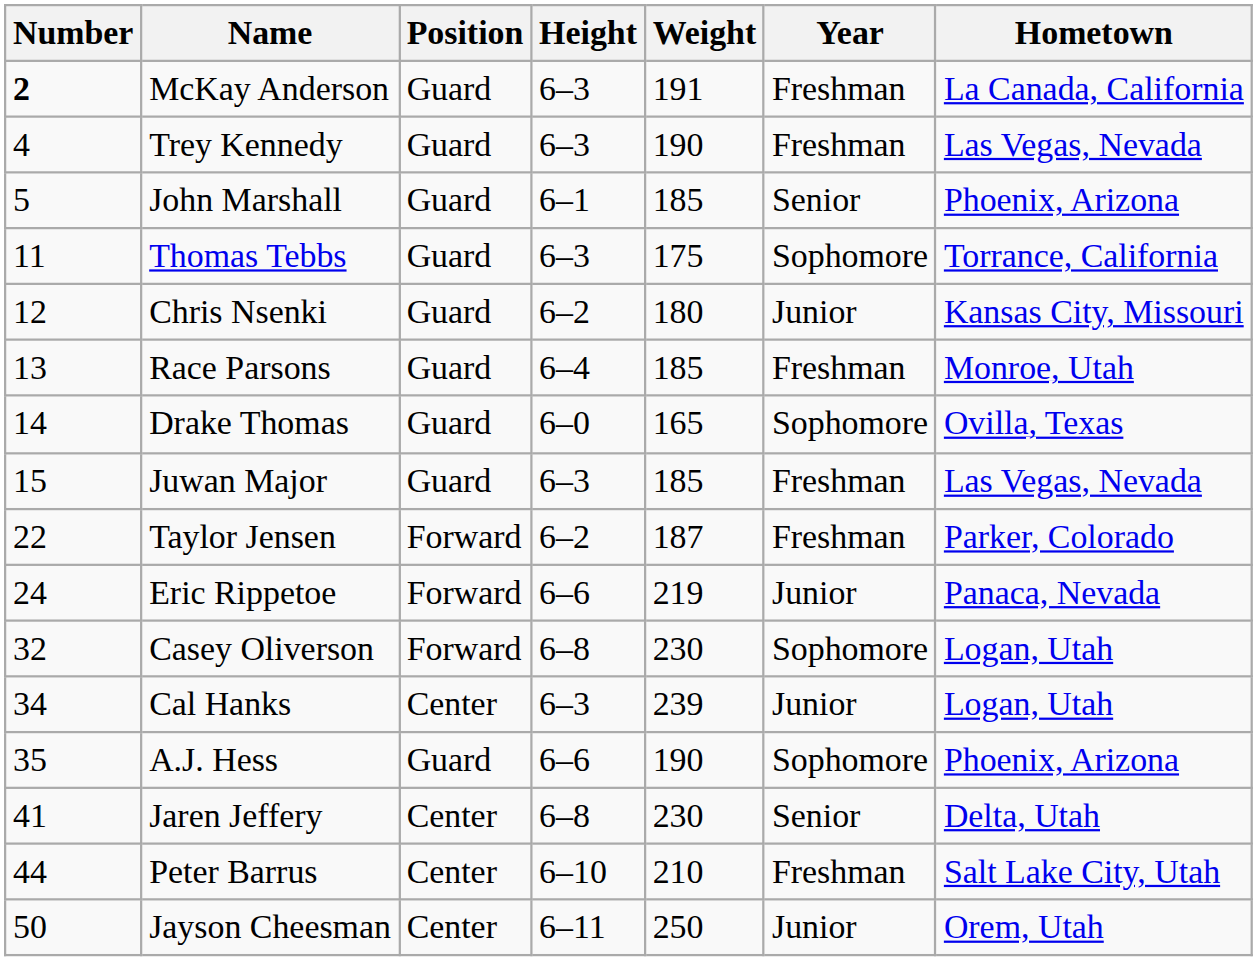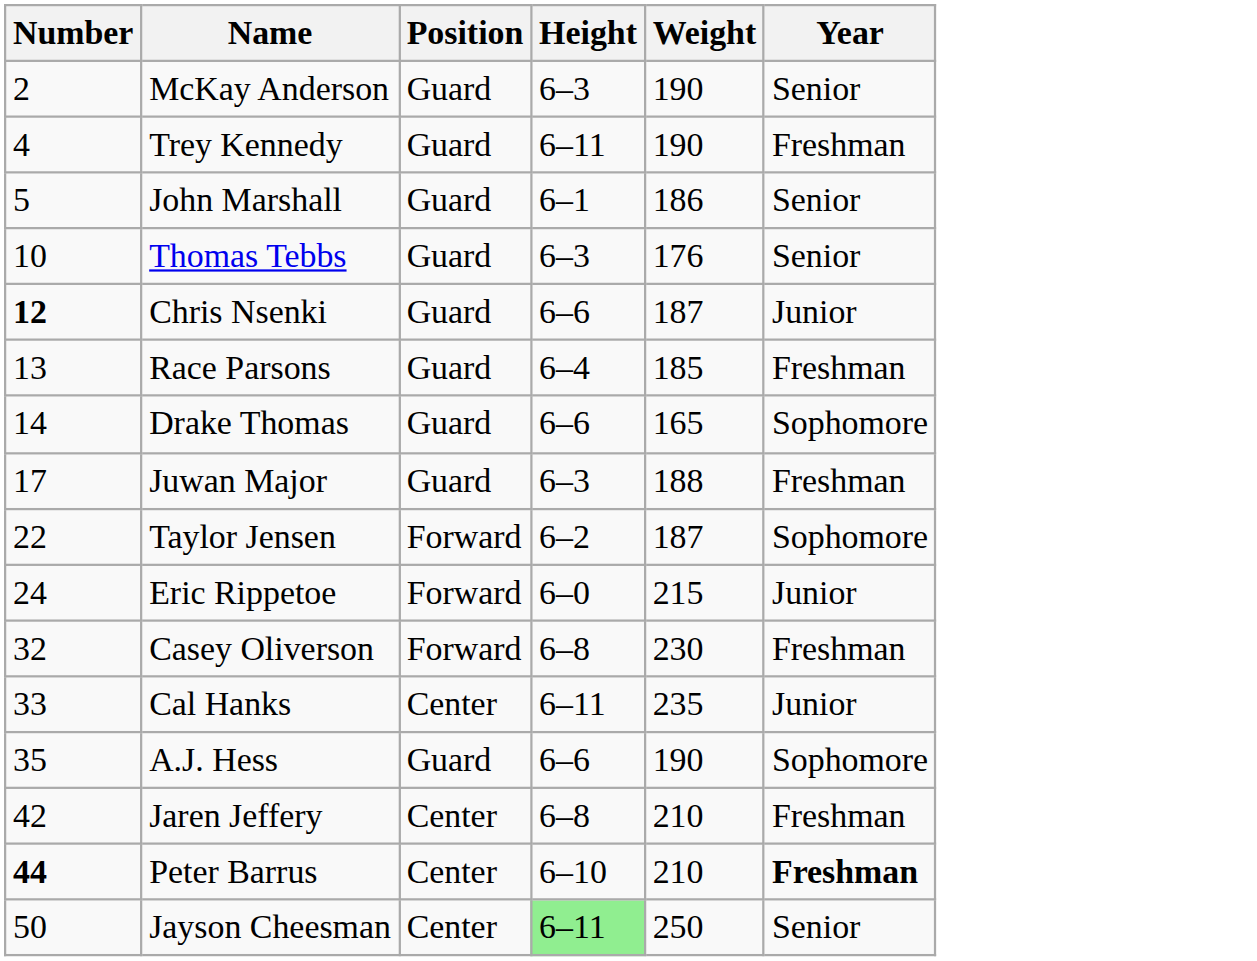- column: Hometown | La Canada, California | Las Vegas, Nevada | Phoenix, Arizona | Torrance, California | Kansas City, Missouri | Monroe, Utah | Ovilla, Texas | Las Vegas, Nevada | Parker, Colorado | Panaca, Nevada | Logan, Utah | Logan, Utah | Phoenix, Arizona | Delta, Utah | Salt Lake City, Utah | Orem, Utah
McKay Anderson | Number: bold -> normal
McKay Anderson | Weight: 191 -> 190
McKay Anderson | Year: Freshman -> Senior
Trey Kennedy | Height: 6–3 -> 6–11
John Marshall | Weight: 185 -> 186
Thomas Tebbs | Number: 11 -> 10
Thomas Tebbs | Weight: 175 -> 176
Thomas Tebbs | Year: Sophomore -> Senior
Chris Nsenki | Number: normal -> bold
Chris Nsenki | Height: 6–2 -> 6–6
Chris Nsenki | Weight: 180 -> 187
Drake Thomas | Height: 6–0 -> 6–6
Juwan Major | Number: 15 -> 17
Juwan Major | Weight: 185 -> 188
Taylor Jensen | Year: Freshman -> Sophomore
Eric Rippetoe | Height: 6–6 -> 6–0
Eric Rippetoe | Weight: 219 -> 215
Casey Oliverson | Year: Sophomore -> Freshman
Cal Hanks | Number: 34 -> 33
Cal Hanks | Height: 6–3 -> 6–11
Cal Hanks | Weight: 239 -> 235
Jaren Jeffery | Number: 41 -> 42
Jaren Jeffery | Weight: 230 -> 210
Jaren Jeffery | Year: Senior -> Freshman
Peter Barrus | Number: normal -> bold
Peter Barrus | Year: normal -> bold
Jayson Cheesman | Height: no background -> lightgreen background
Jayson Cheesman | Year: Junior -> Senior
